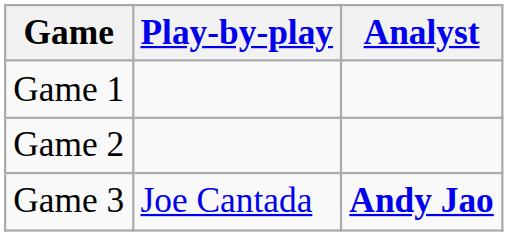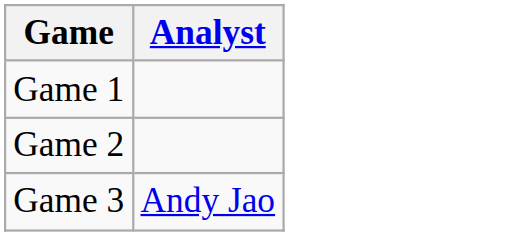- column: Play-by-play | Joe Cantada
Game 3 | Analyst: bold -> normal
